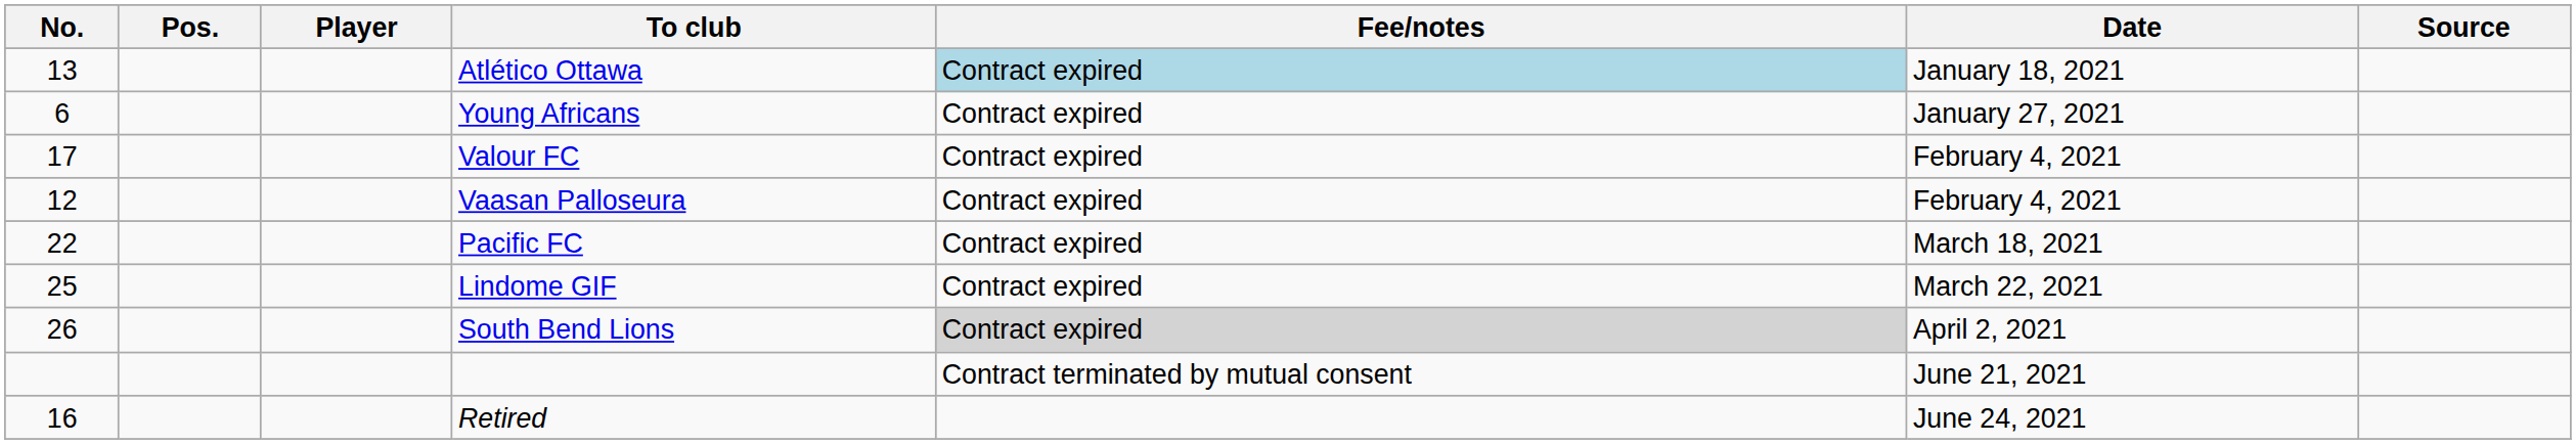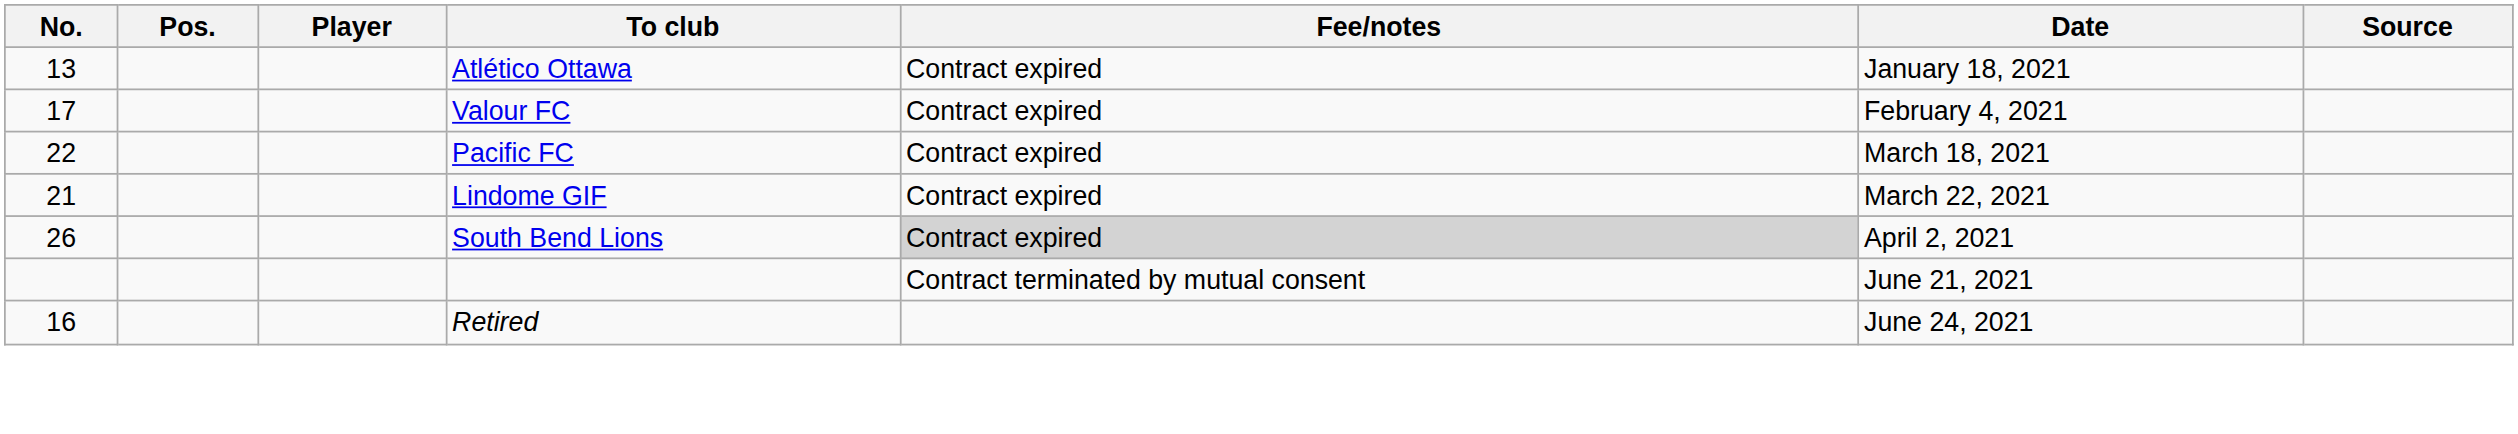Atlético Ottawa | Fee/notes: lightblue background -> no background
- row: 6 | Young Africans | Contract expired | January 27, 2021
- row: 12 | Vaasan Palloseura | Contract expired | February 4, 2021
Lindome GIF | No.: 25 -> 21
